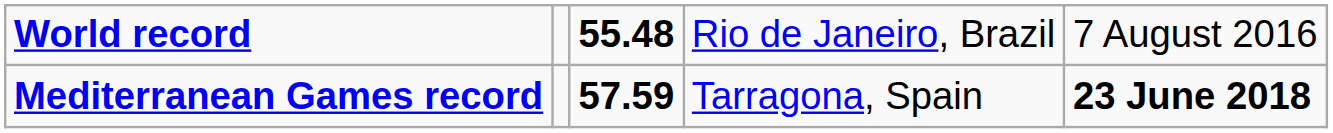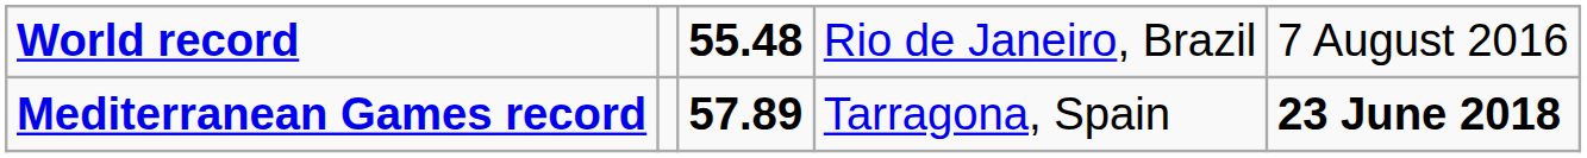Mediterranean Games record | column 3: 57.59 -> 57.89
